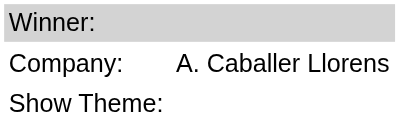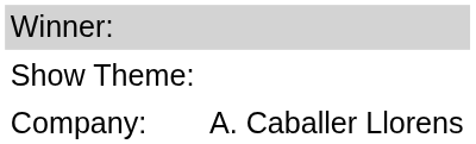rows swapped: Company: <-> Show Theme:
